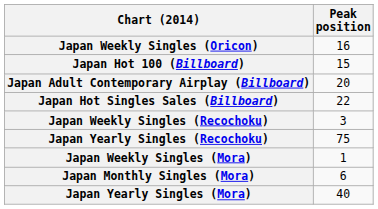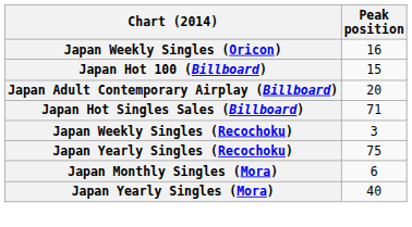Japan Hot Singles Sales (Billboard) | Peak position: 22 -> 71
- row: Japan Weekly Singles (Mora) | 1
